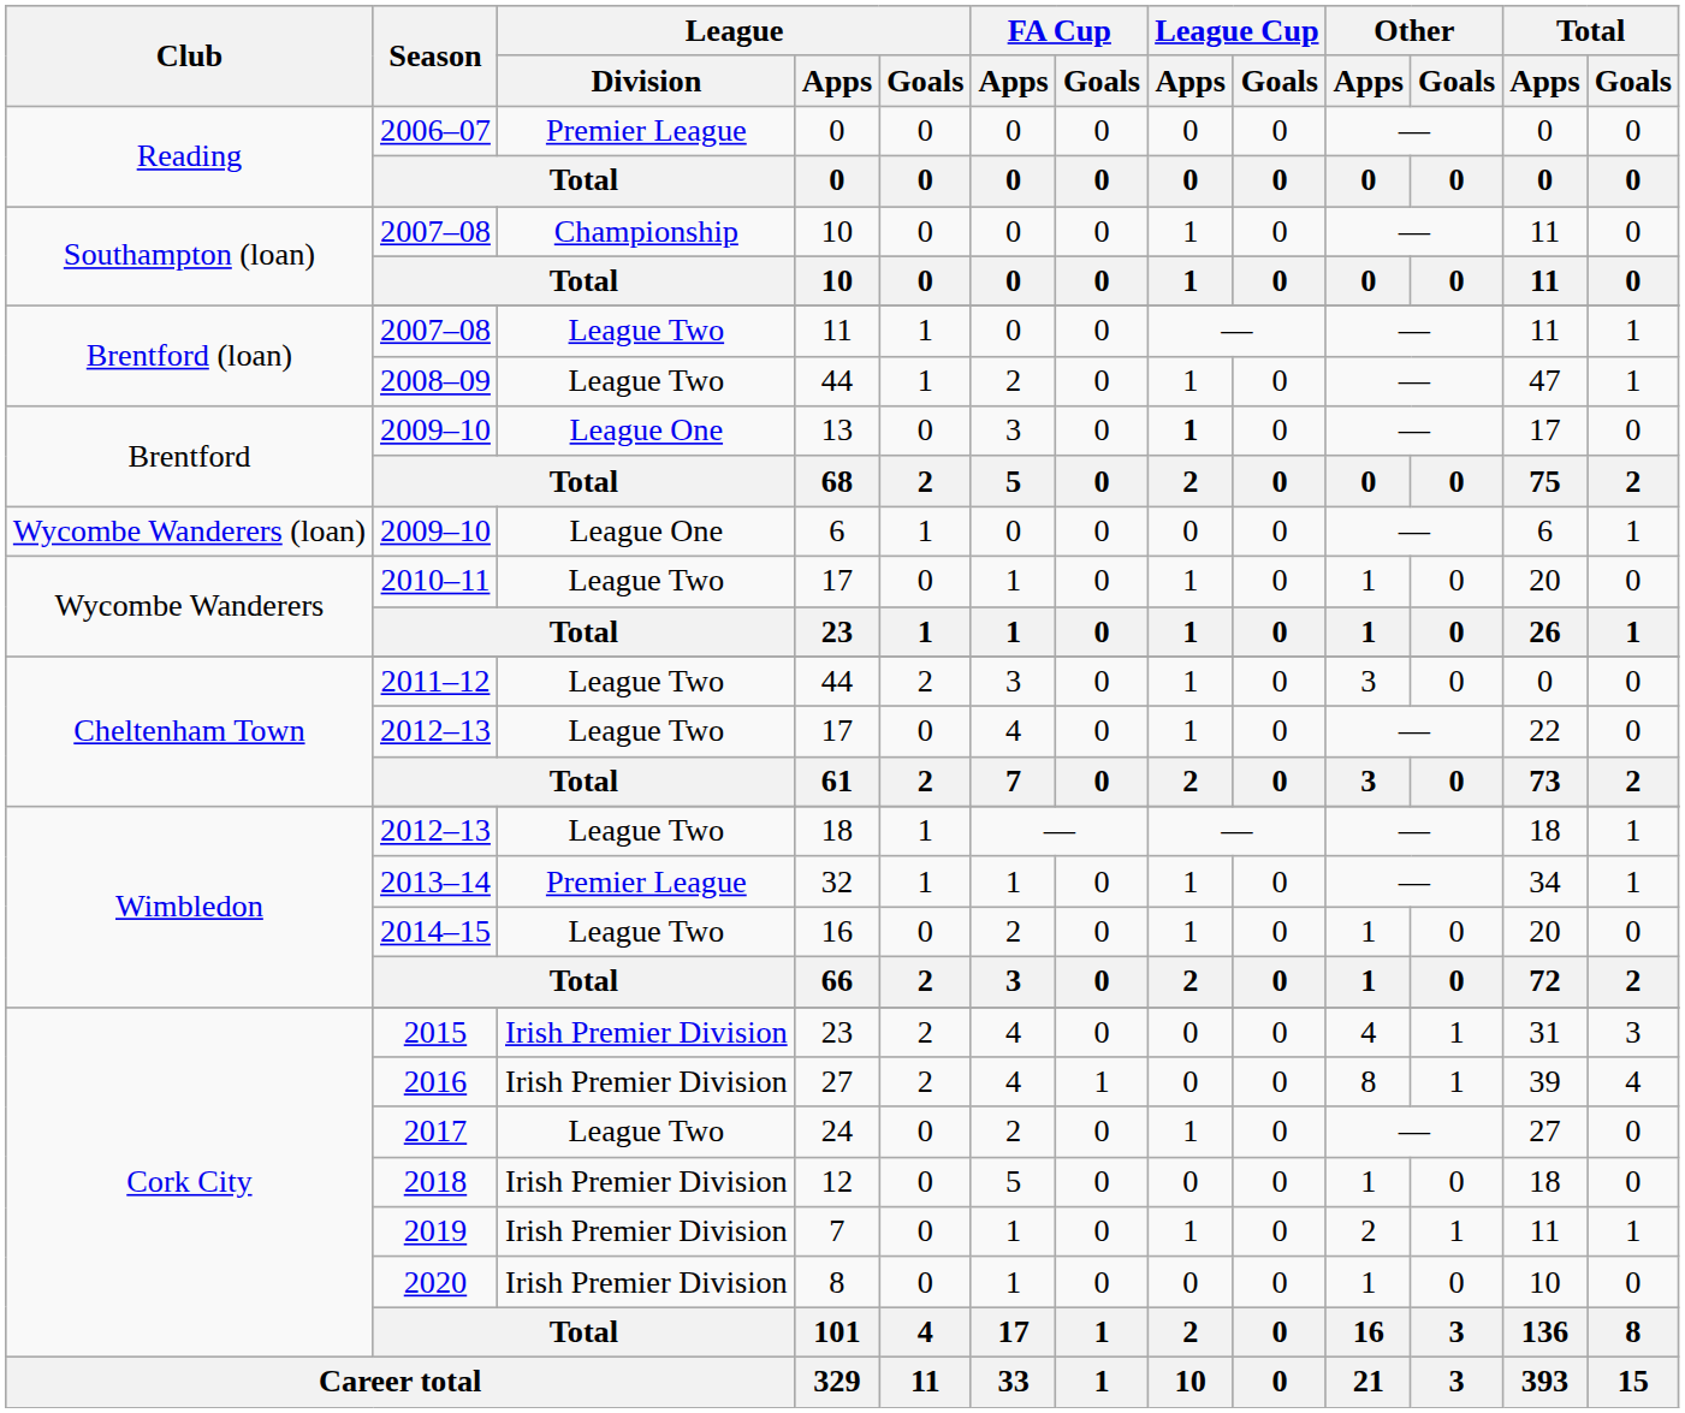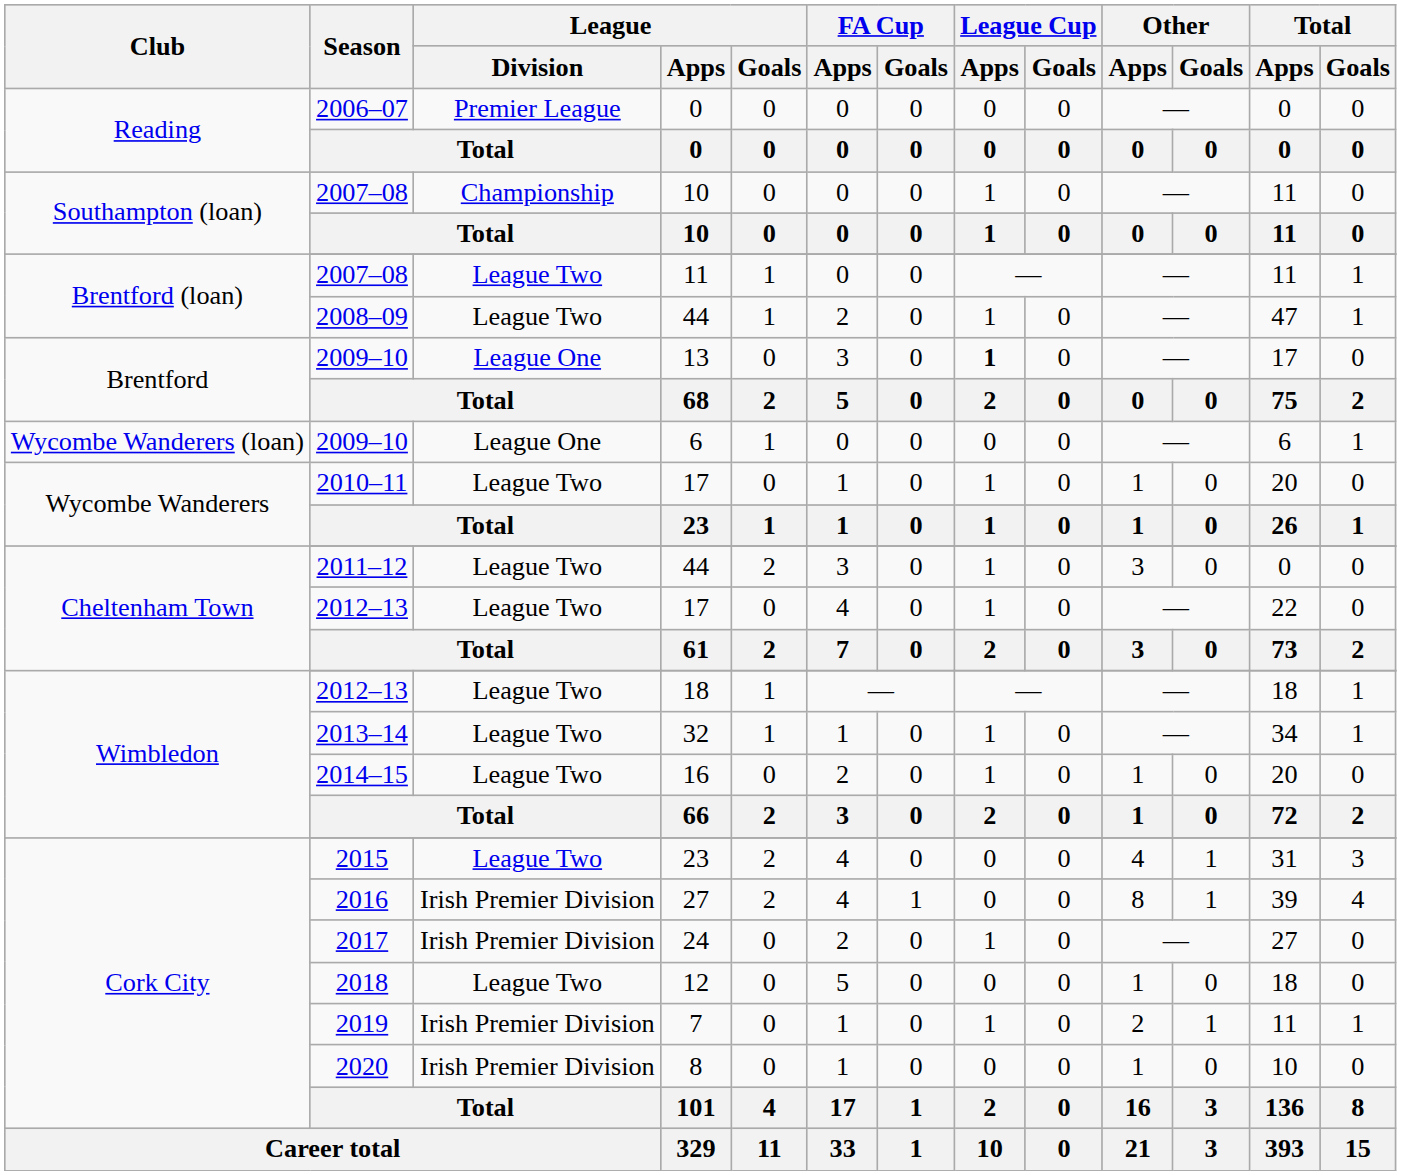32 | League / Division: Premier League -> League Two
Cork City / 23 | League / Division: Irish Premier Division -> League Two
24 | League / Division: League Two -> Irish Premier Division
12 | League / Division: Irish Premier Division -> League Two
